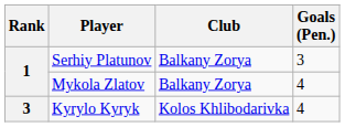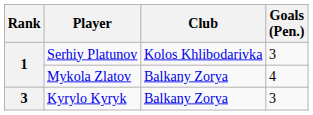Serhiy Platunov | Club: Balkany Zorya -> Kolos Khlibodarivka
Kyrylo Kyryk | Club: Kolos Khlibodarivka -> Balkany Zorya
Kyrylo Kyryk | Goals (Pen.): 4 -> 3
